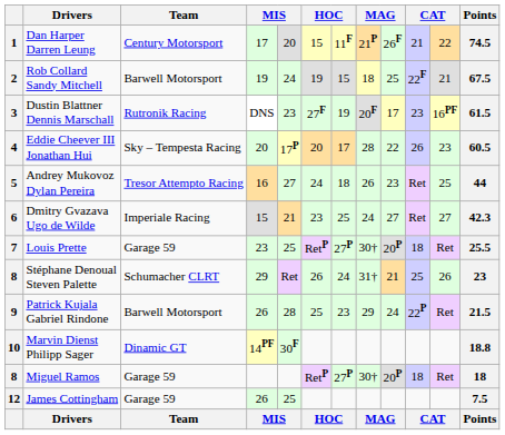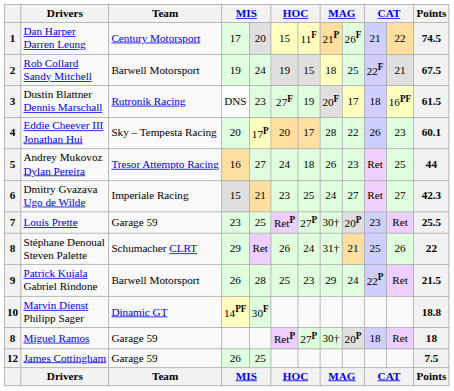3 | column 10: 23 -> 18
4 | Points: 60.5 -> 60.1
7 | column 10: 18 -> 23
8 / Stéphane Denoual Steven Palette | Points: 23 -> 22
